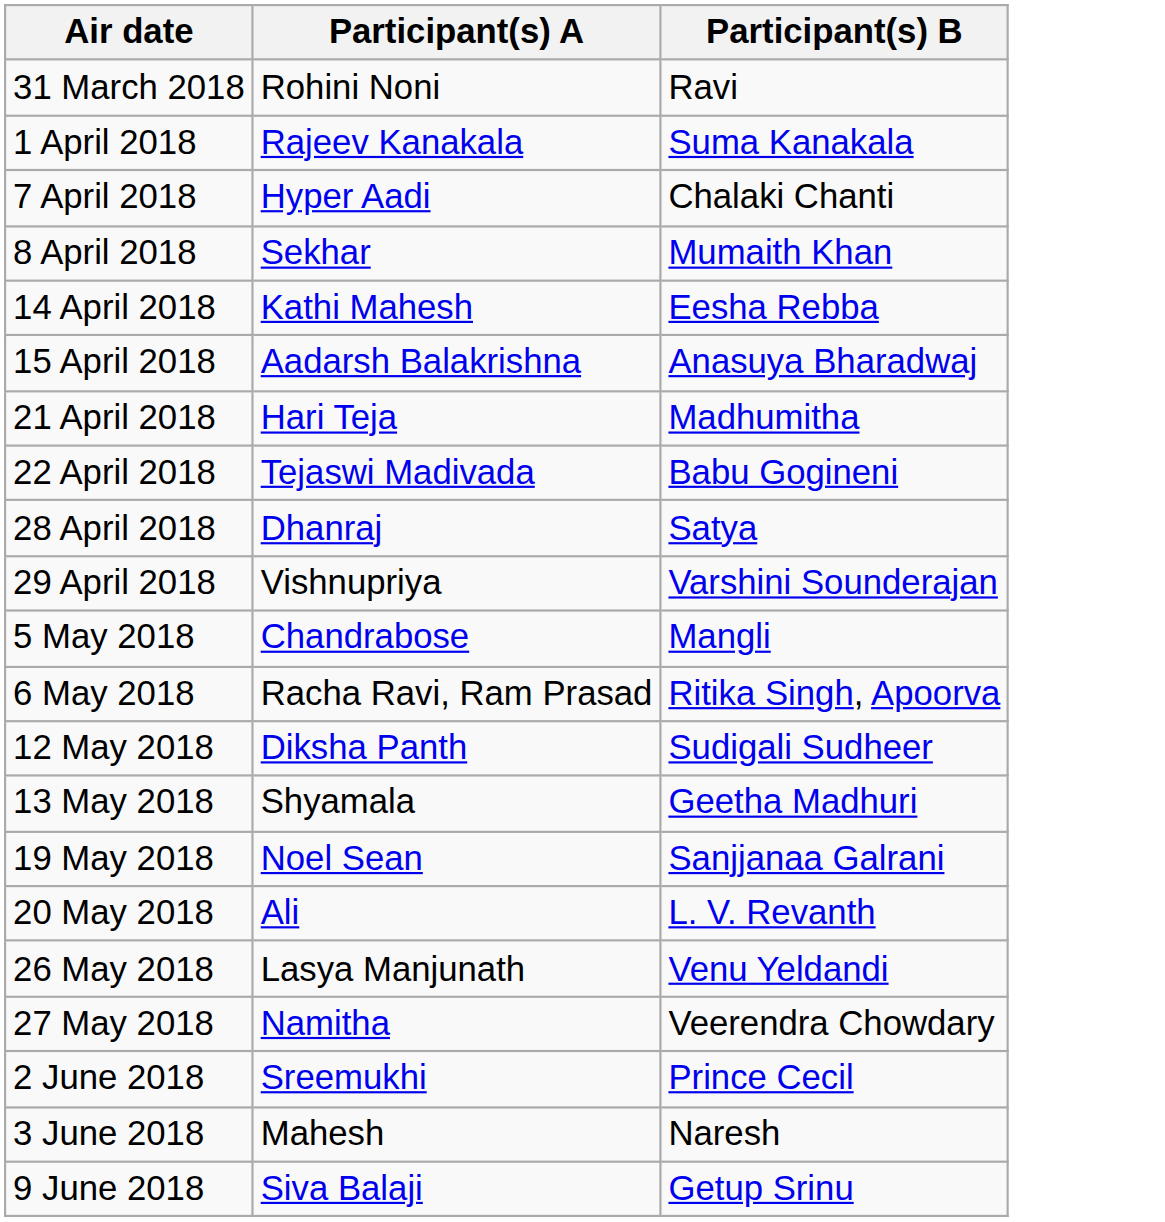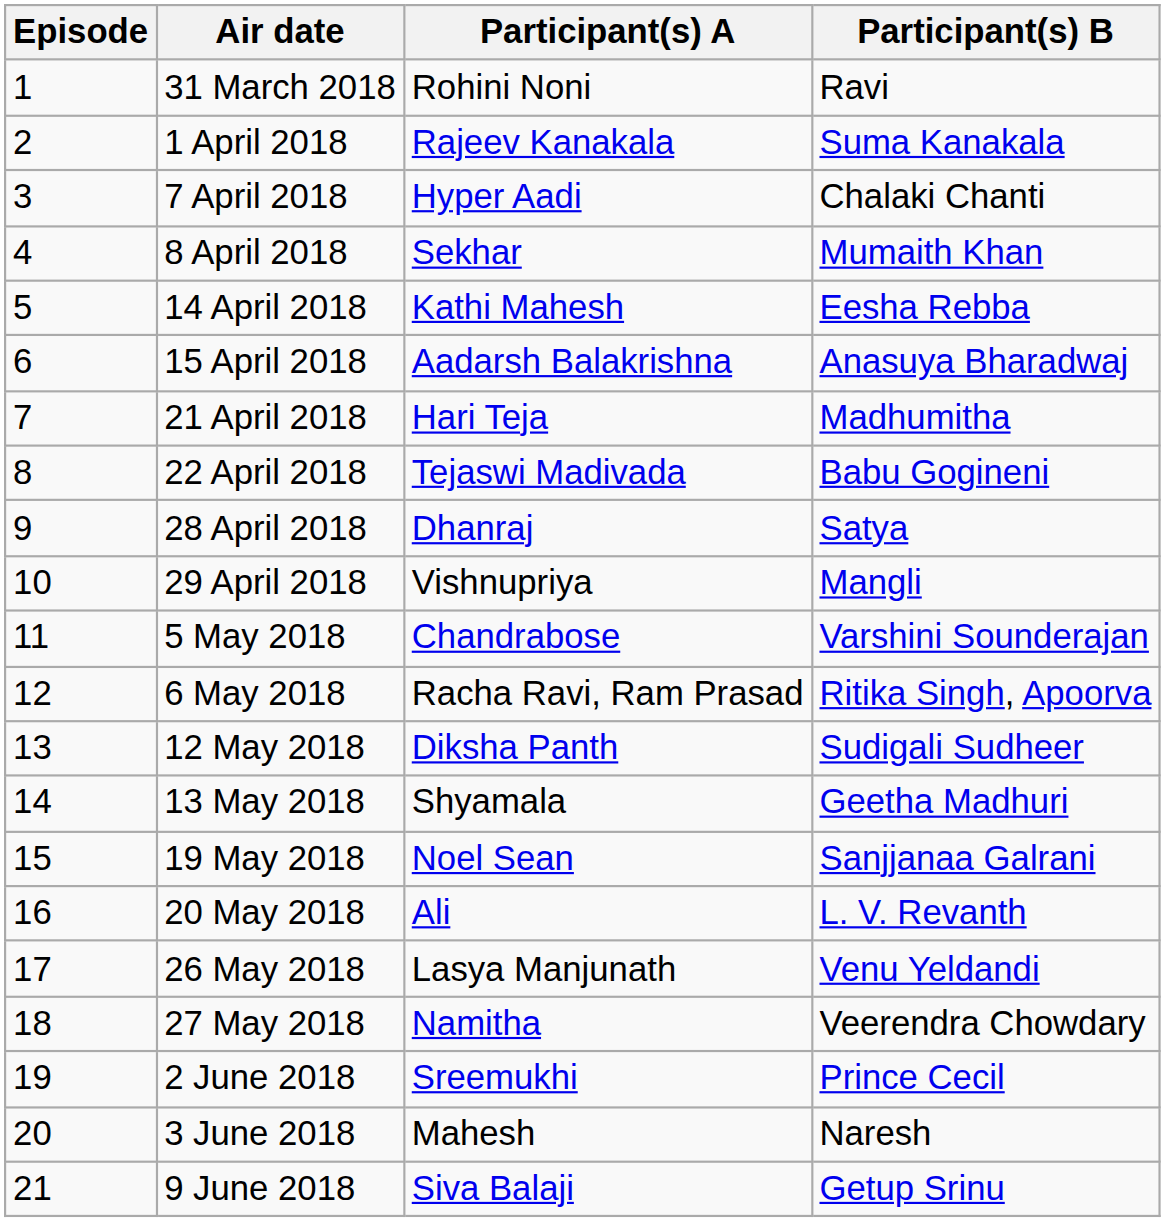+ column: Episode | 1 | 2 | 3 | 4 | 5 | 6 | 7 | 8 | 9 | 10 | 11 | 12 | 13 | 14 | 15 | 16 | 17 | 18 | 19 | 20 | 21
29 April 2018 | Participant(s) B: Varshini Sounderajan -> Mangli
5 May 2018 | Participant(s) B: Mangli -> Varshini Sounderajan
